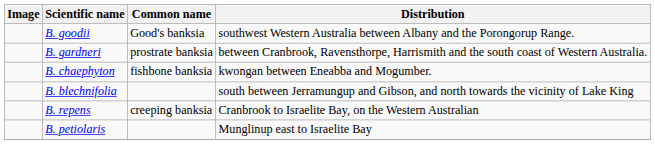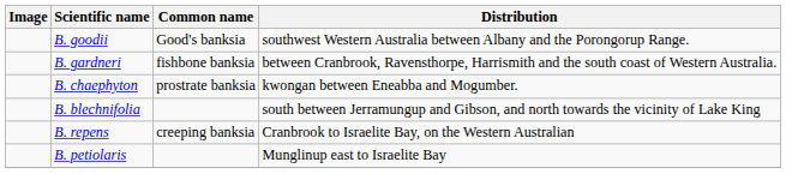B. gardneri | Common name: prostrate banksia -> fishbone banksia
B. chaephyton | Common name: fishbone banksia -> prostrate banksia
